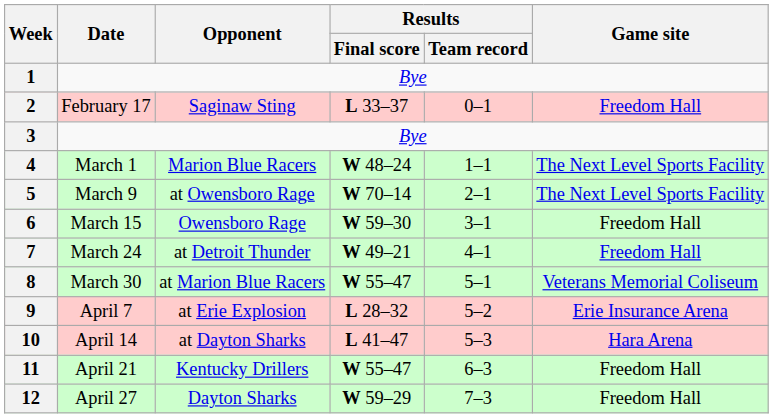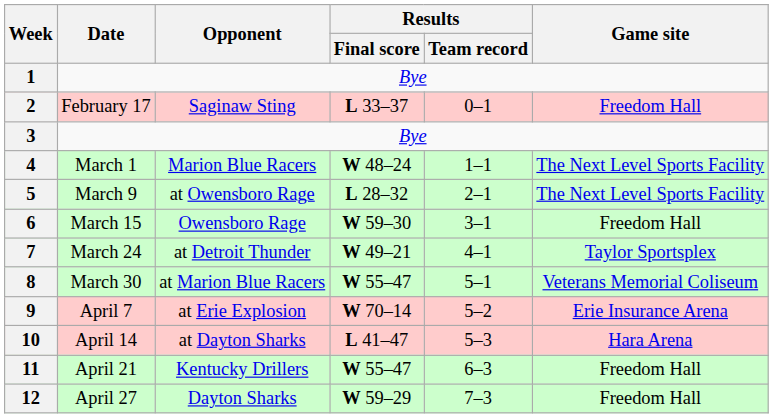5 | Results / Final score: W 70–14 -> L 28–32
7 | Game site: Freedom Hall -> Taylor Sportsplex
9 | Results / Final score: L 28–32 -> W 70–14
